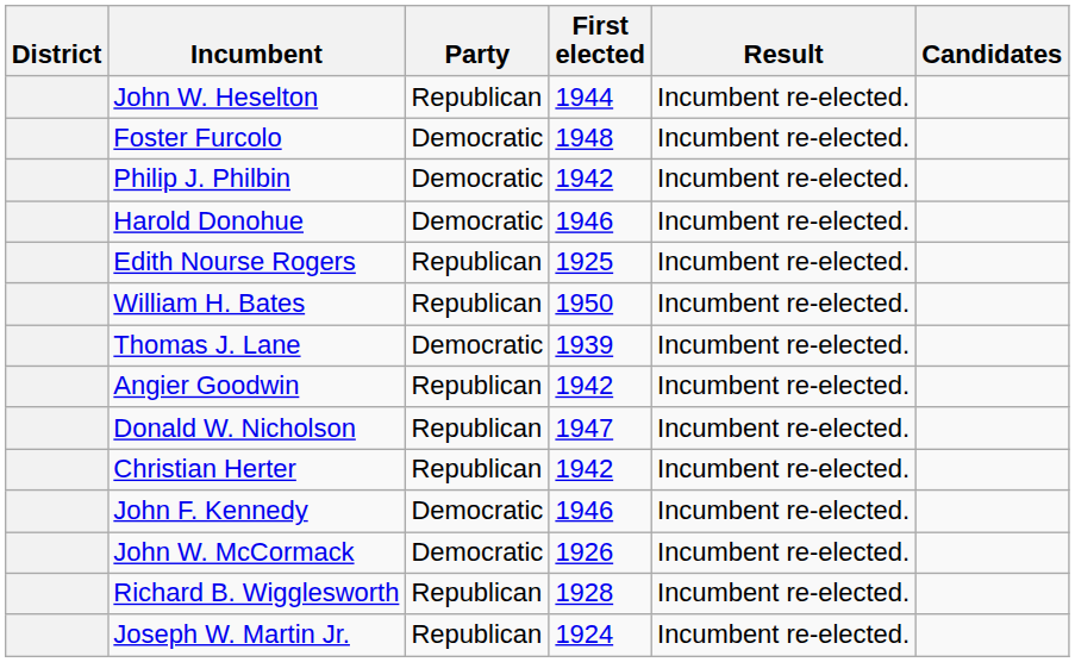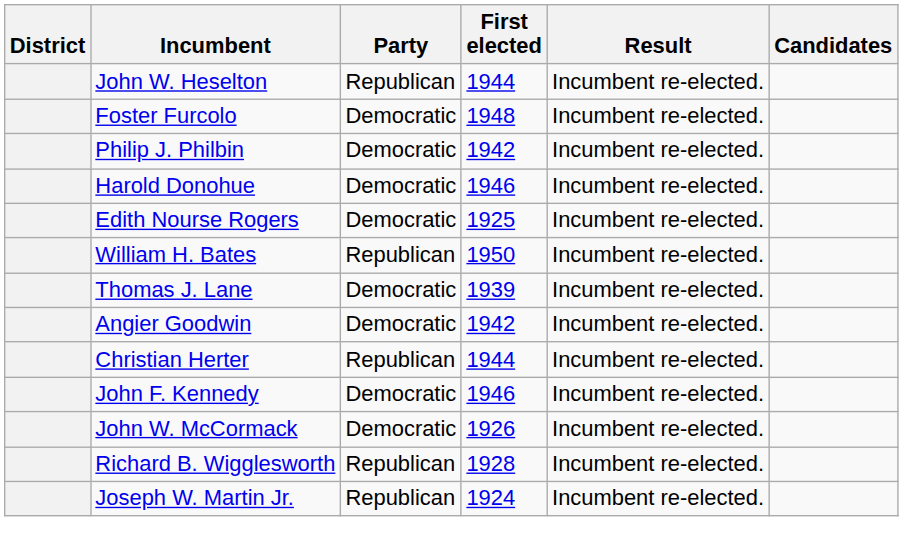Edith Nourse Rogers | Party: Republican -> Democratic
Angier Goodwin | Party: Republican -> Democratic
- row: Donald W. Nicholson | Republican | 1947 | Incumbent re-elected.
Christian Herter | First elected: 1942 -> 1944
